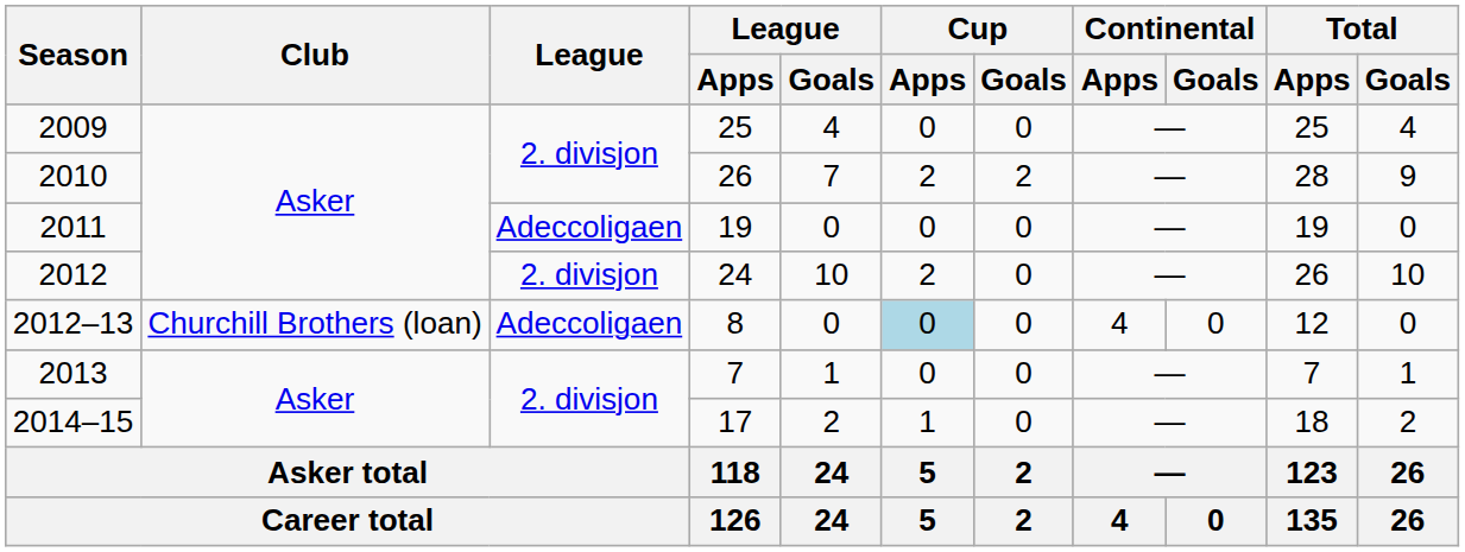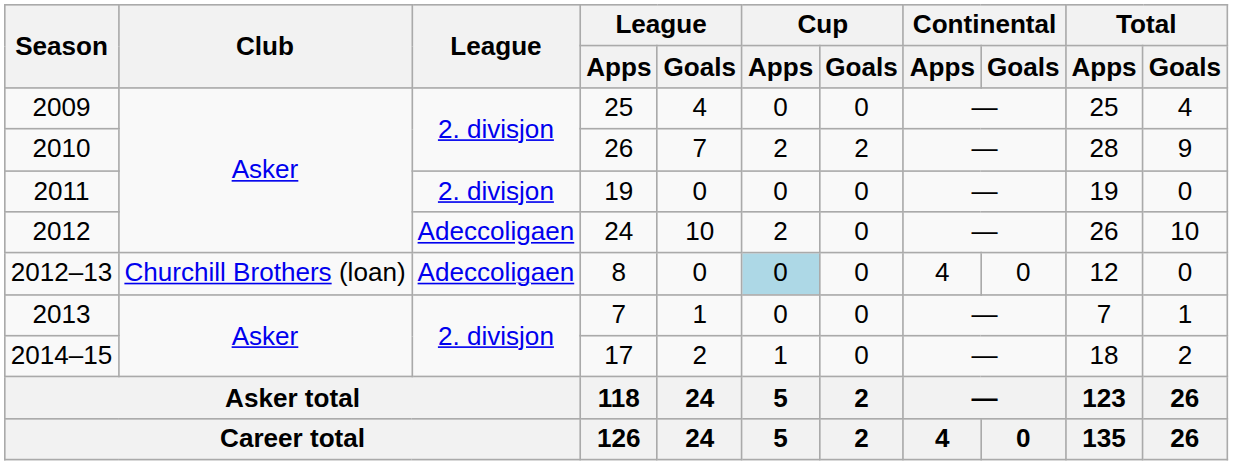2011 | League: Adeccoligaen -> 2. divisjon
2012 | League: 2. divisjon -> Adeccoligaen
